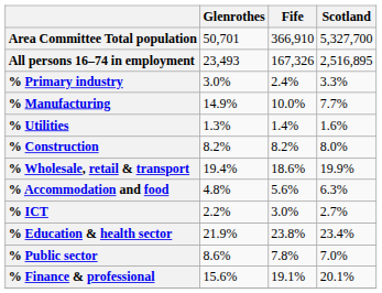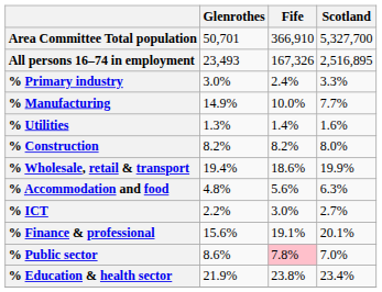rows swapped: % Finance & professional <-> % Education & health sector
% Public sector | Fife: no background -> pink background
